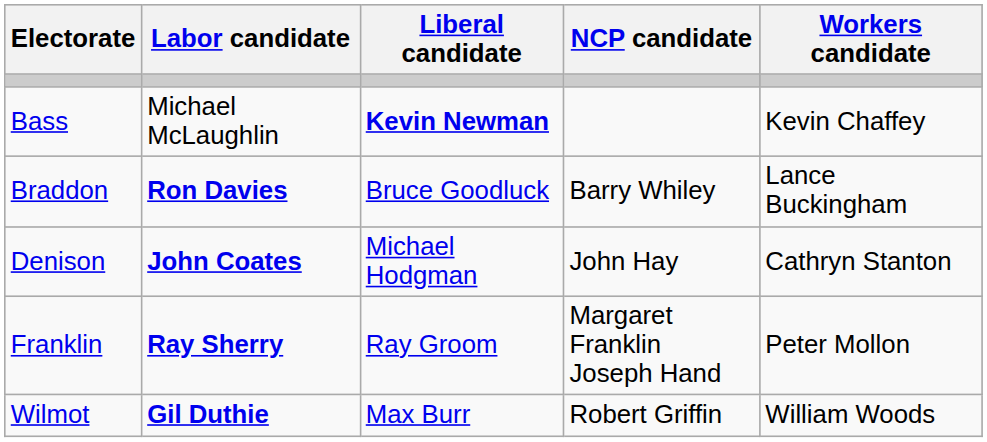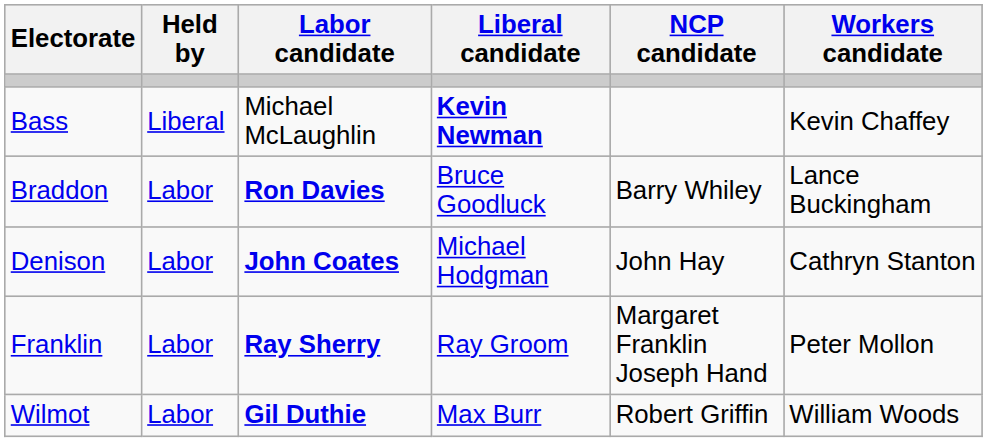+ column: Held by | Liberal | Labor | Labor | Labor | Labor
